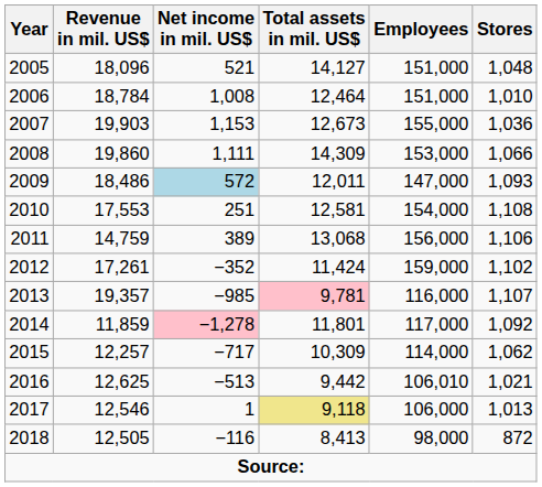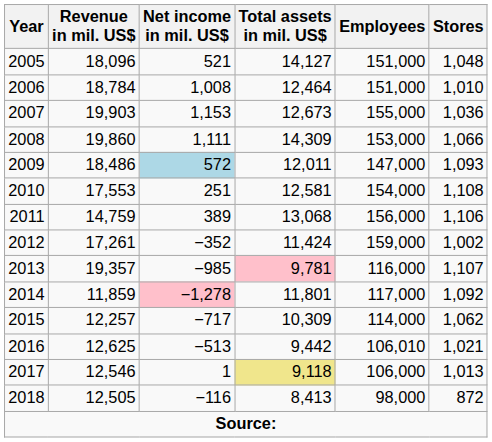2012 | Stores: 1,102 -> 1,002
